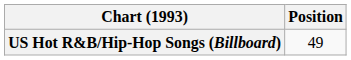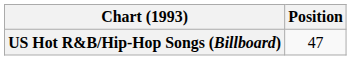US Hot R&B/Hip-Hop Songs (Billboard) | Position: 49 -> 47
